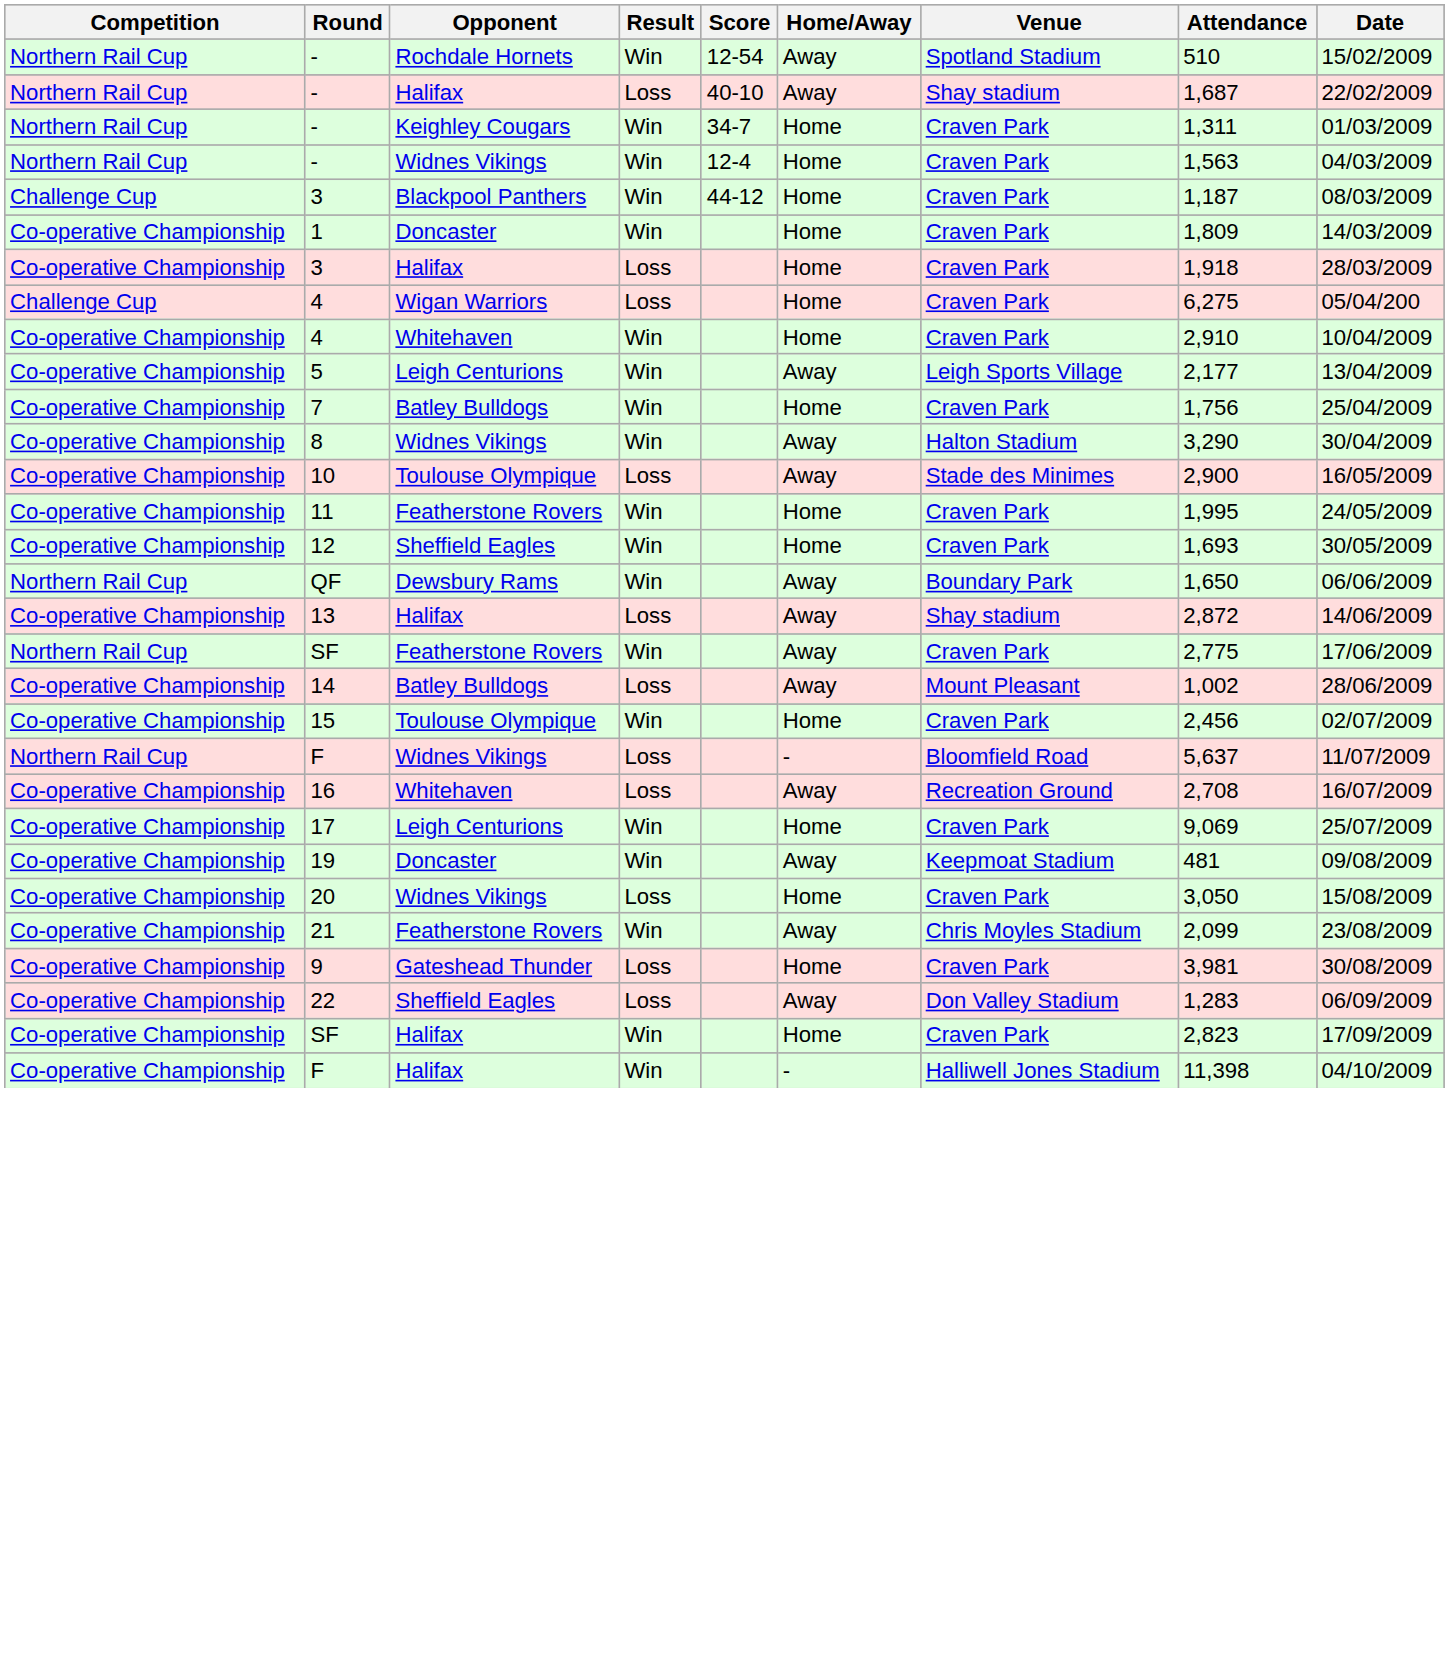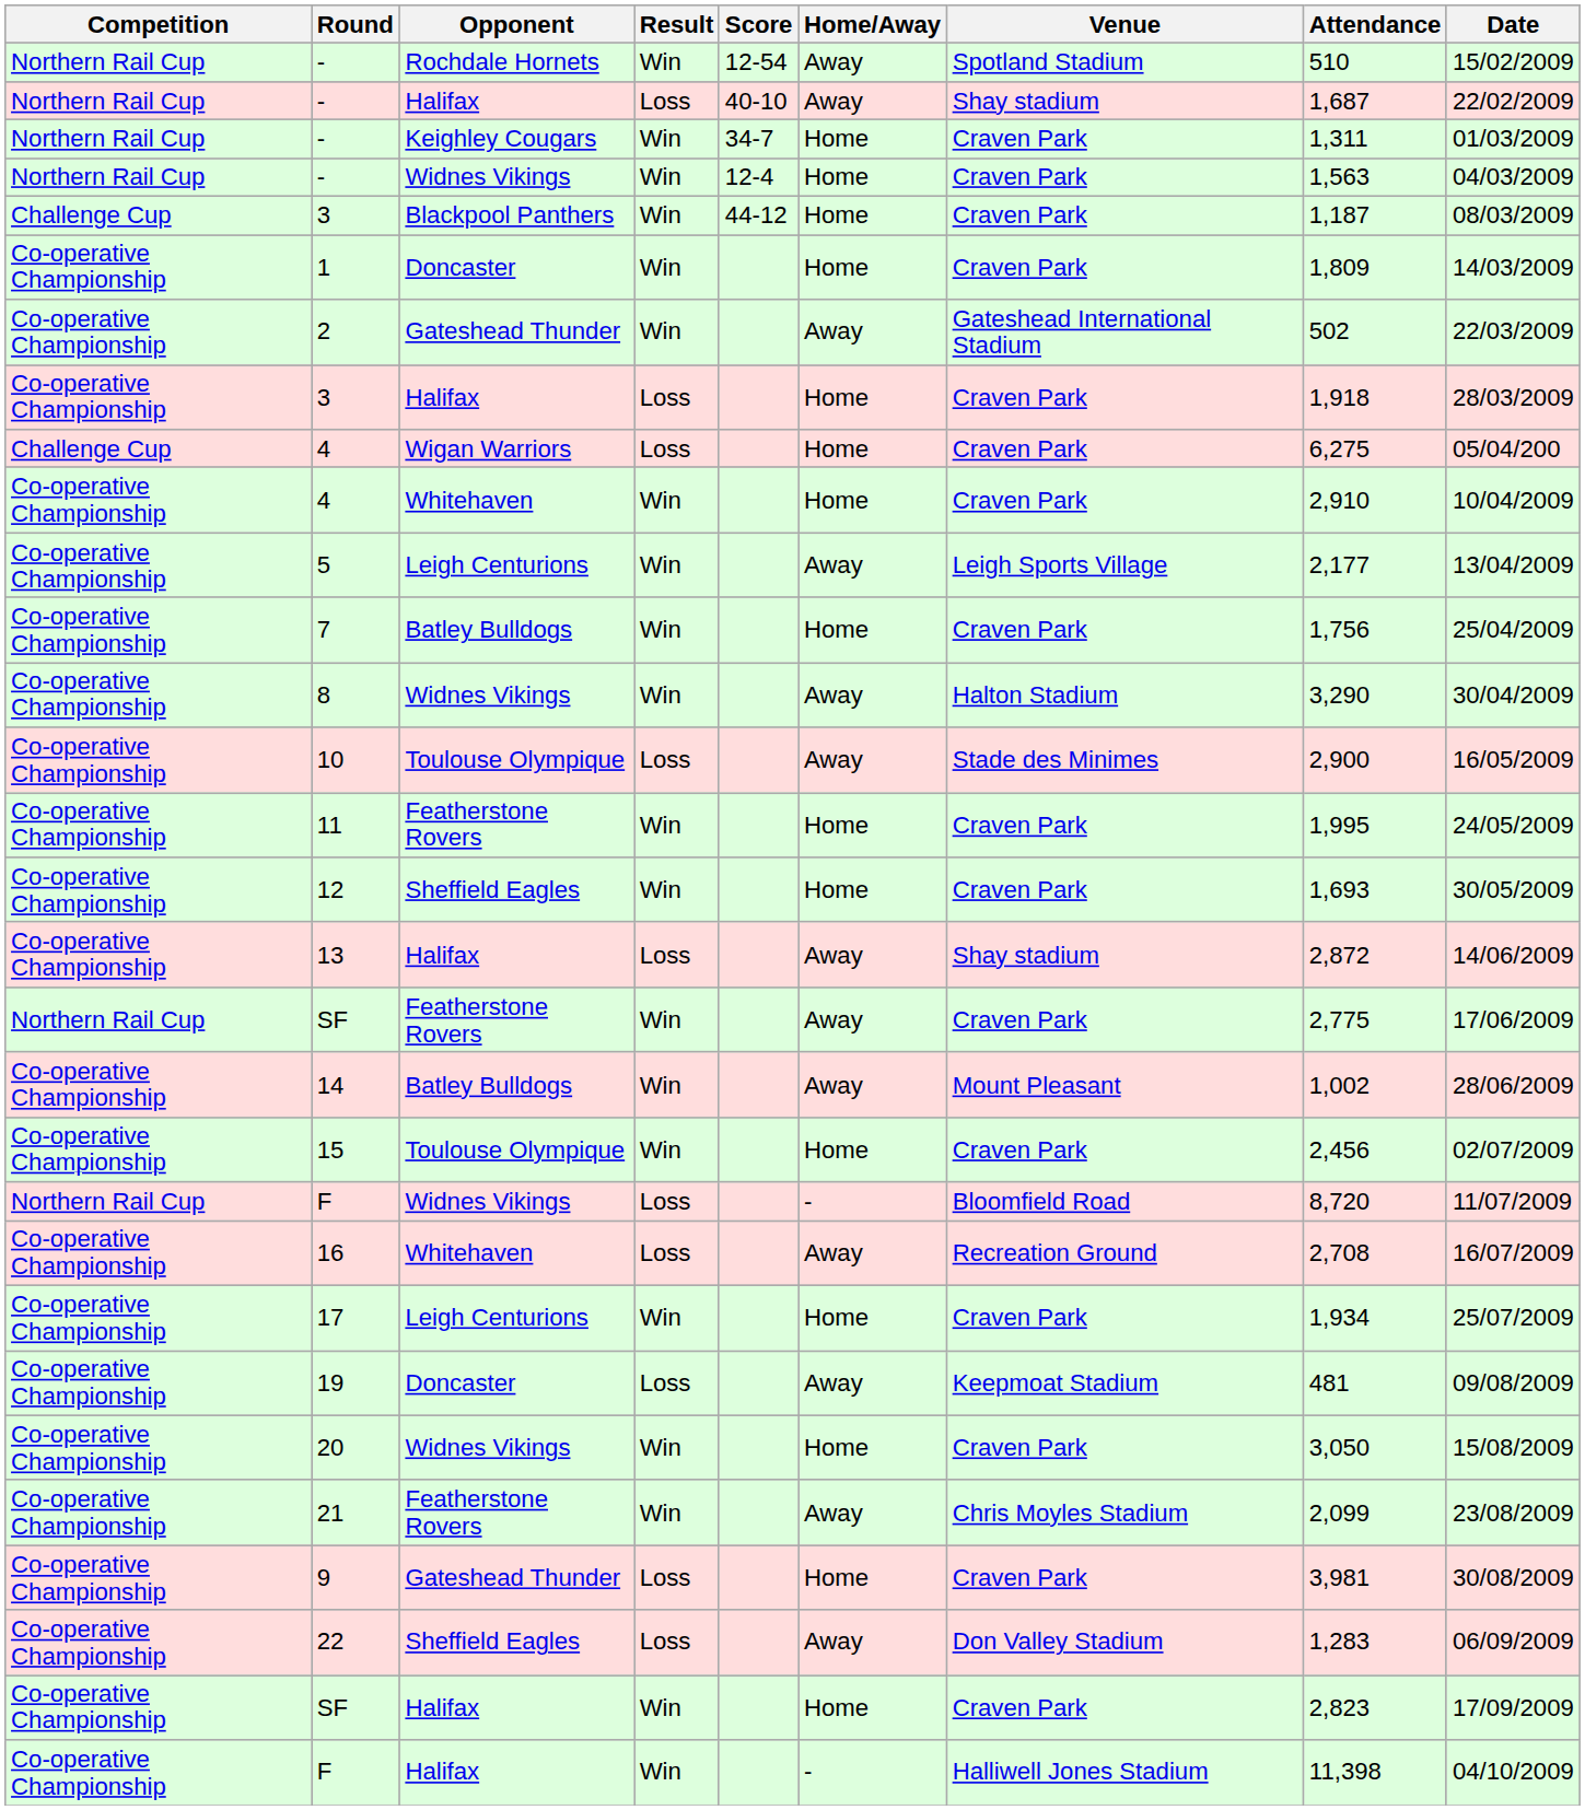+ row: Co-operative Championship | 2 | Gateshead Thunder | Win | Away | Gateshead International Stadium | 502 | 22/03/2009
- row: Northern Rail Cup | QF | Dewsbury Rams | Win | Away | Boundary Park | 1,650 | 06/06/2009
14 | Result: Loss -> Win
F / Widnes Vikings | Attendance: 5,637 -> 8,720
17 | Attendance: 9,069 -> 1,934
19 | Result: Win -> Loss
20 | Result: Loss -> Win
